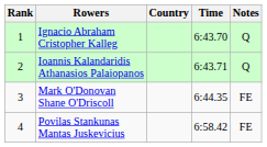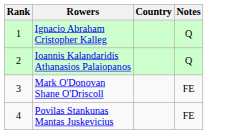- column: Time | 6:43.70 | 6:43.71 | 6:44.35 | 6:58.42
